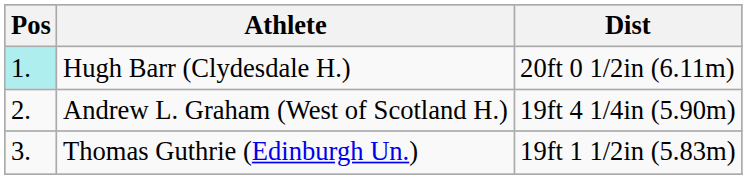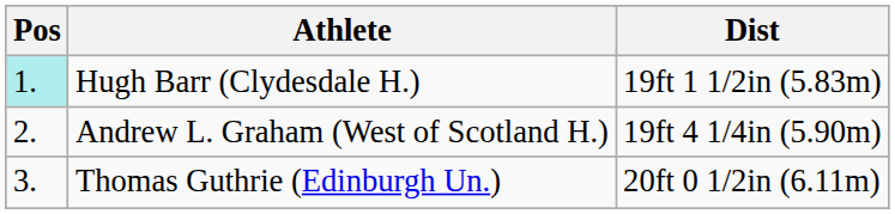Hugh Barr (Clydesdale H.) | Dist: 20ft 0 1/2in (6.11m) -> 19ft 1 1/2in (5.83m)
Thomas Guthrie (Edinburgh Un.) | Dist: 19ft 1 1/2in (5.83m) -> 20ft 0 1/2in (6.11m)
